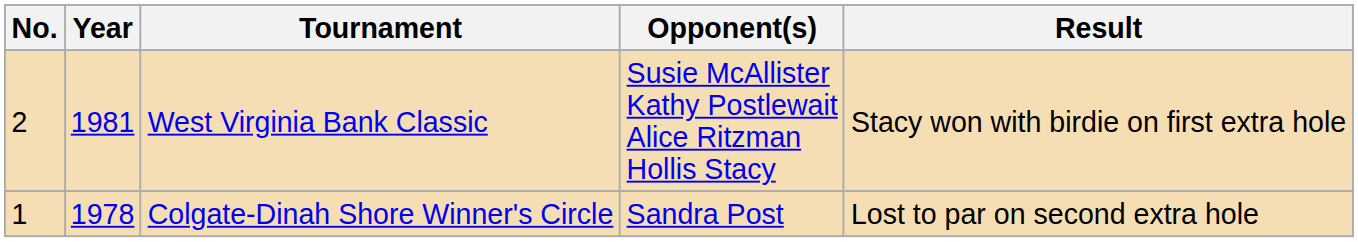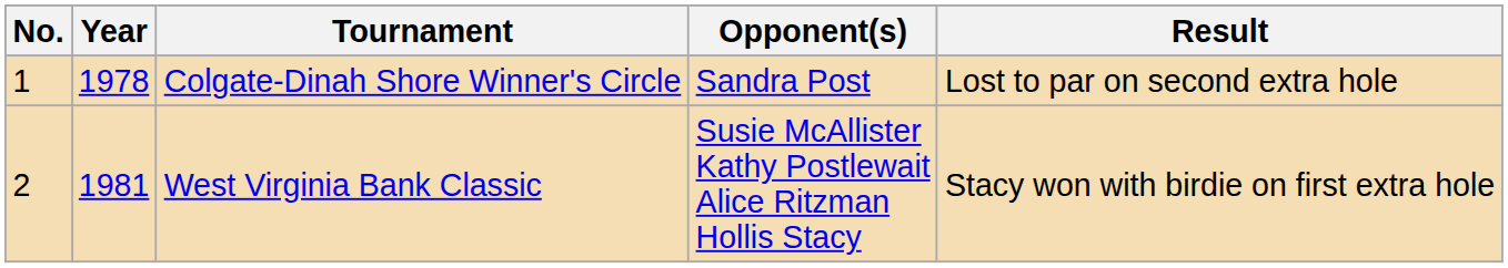rows swapped: Colgate-Dinah Shore Winner's Circle <-> West Virginia Bank Classic
